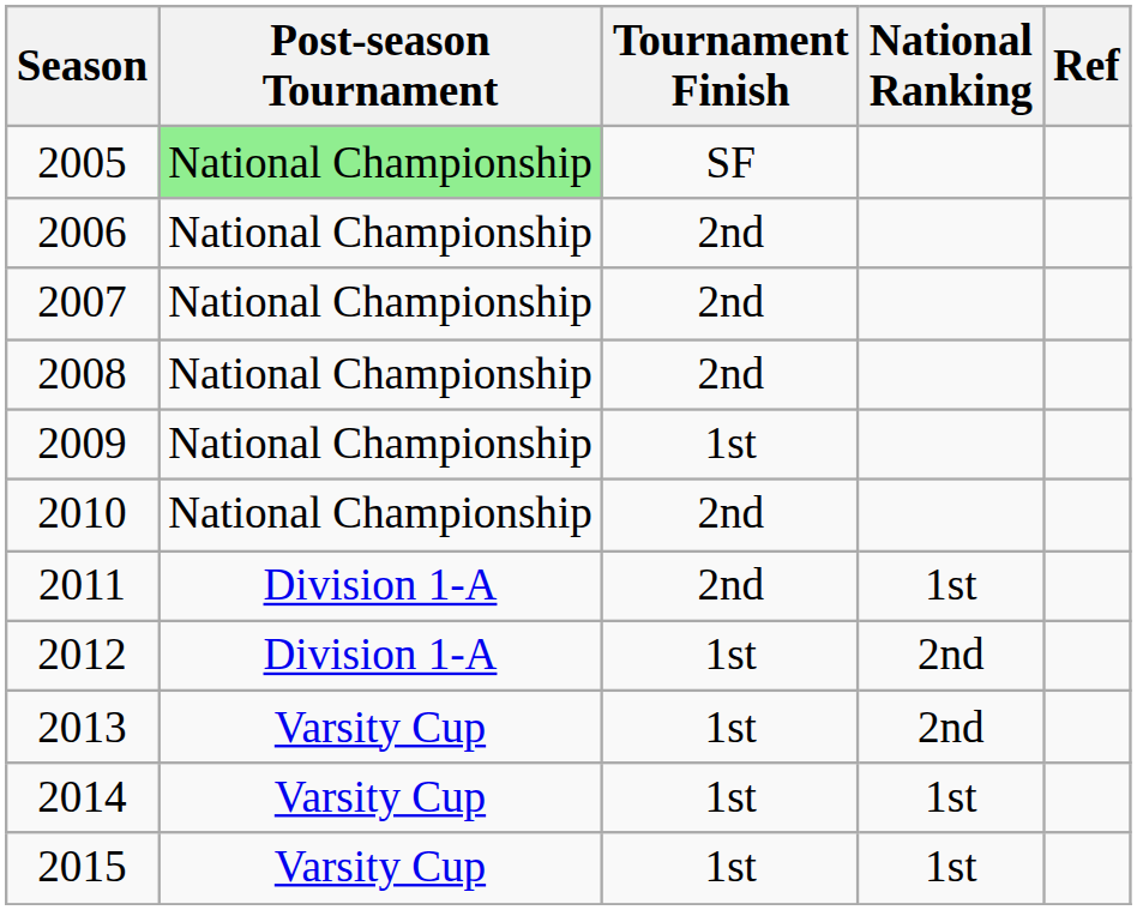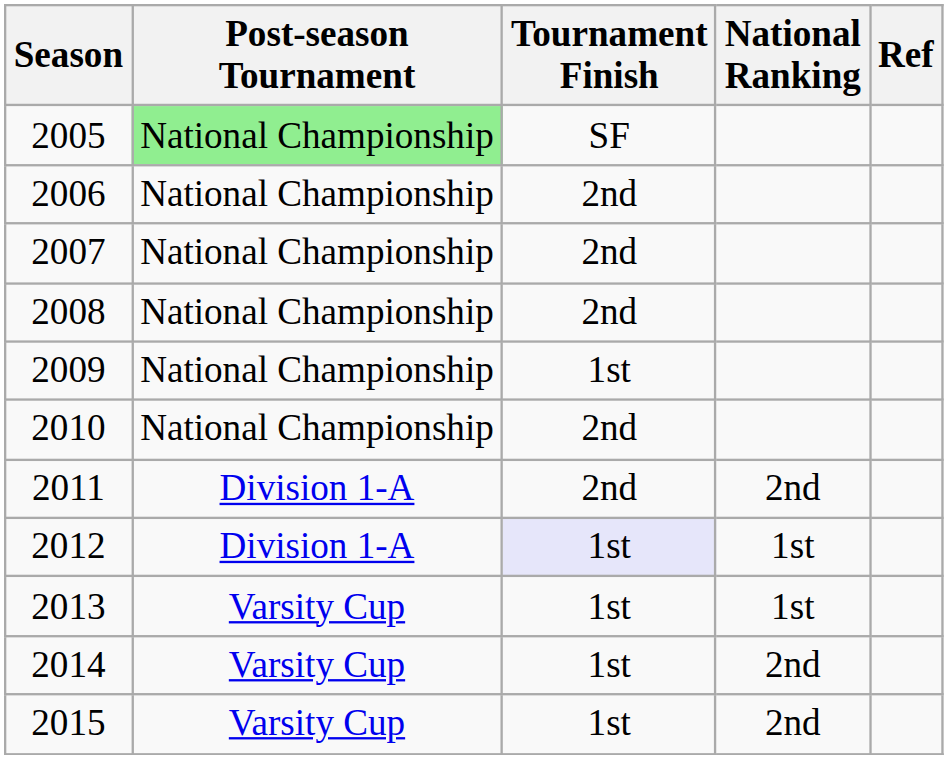2011 | National Ranking: 1st -> 2nd
2012 | Tournament Finish: no background -> lavender background
2012 | National Ranking: 2nd -> 1st
2013 | National Ranking: 2nd -> 1st
2014 | National Ranking: 1st -> 2nd
2015 | National Ranking: 1st -> 2nd
